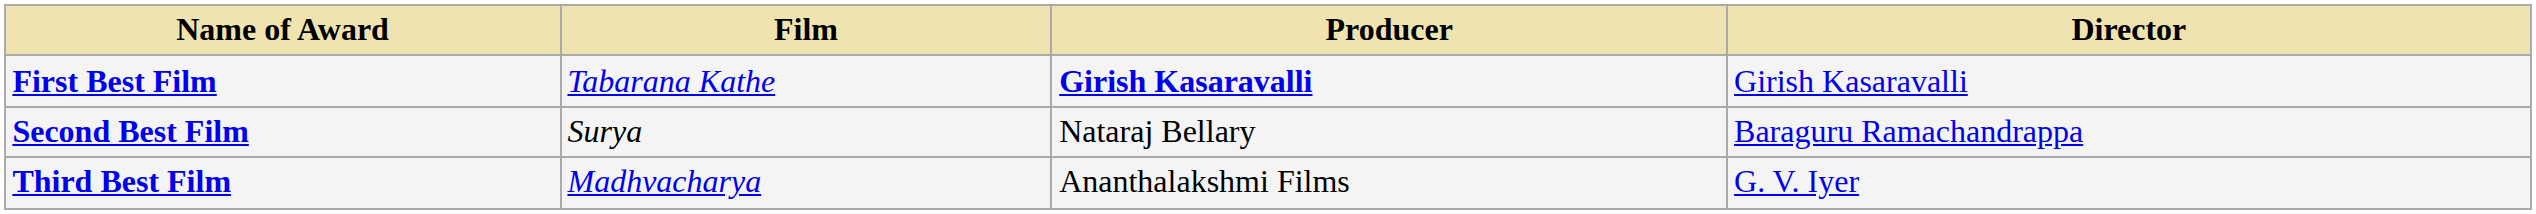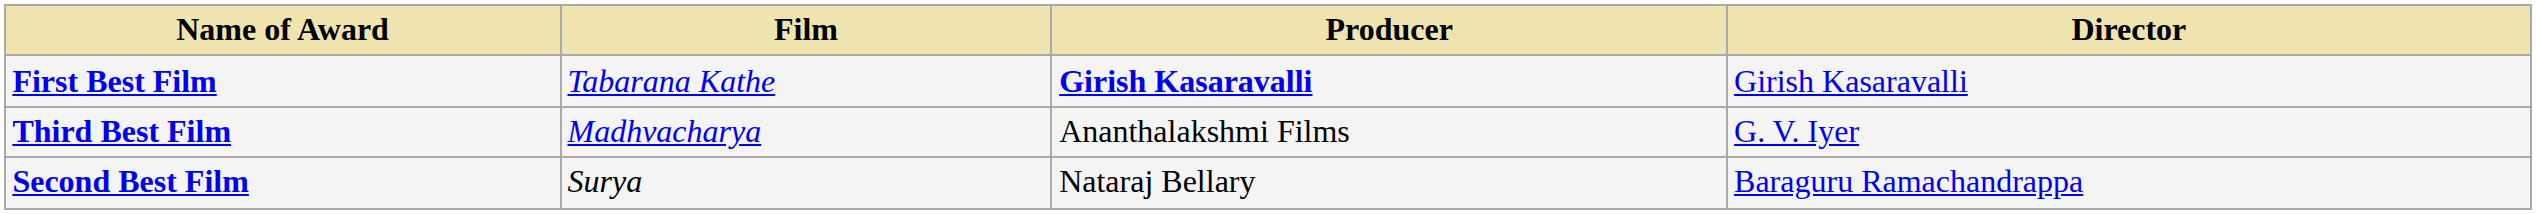rows swapped: Second Best Film <-> Third Best Film
